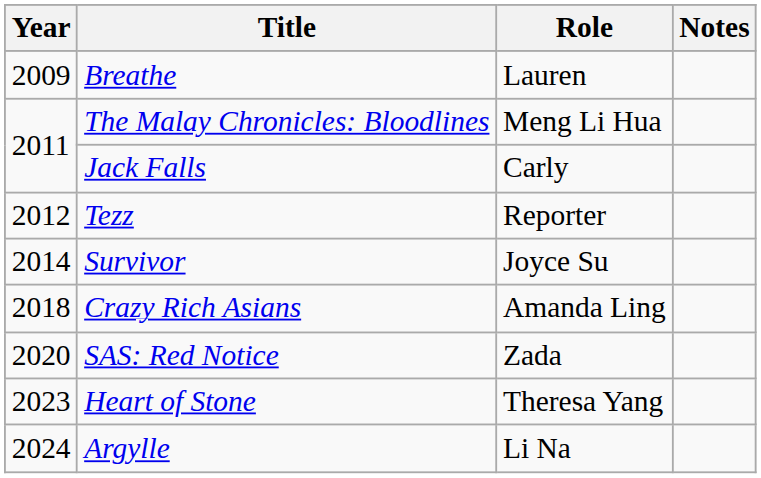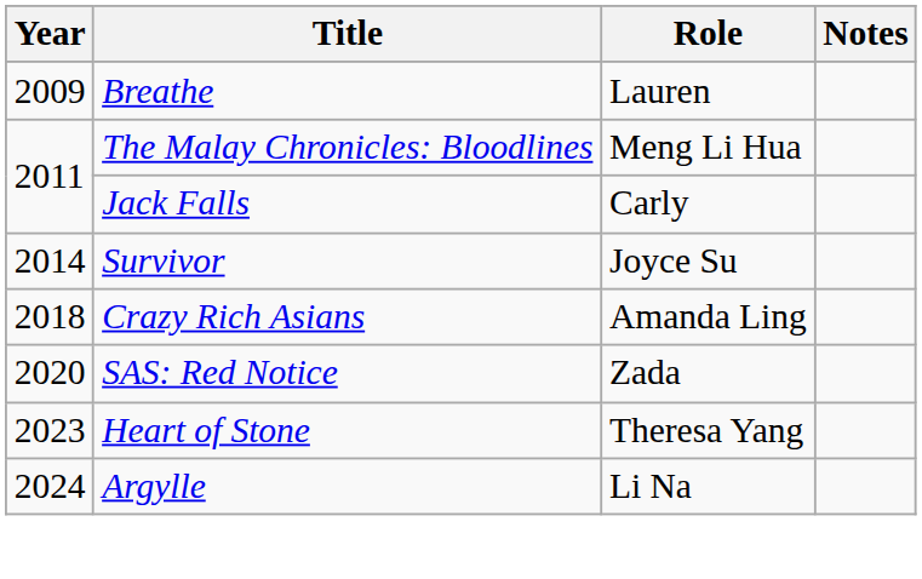- row: 2012 | Tezz | Reporter
